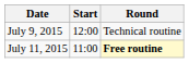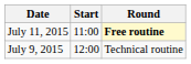rows swapped: July 9, 2015 <-> July 11, 2015
